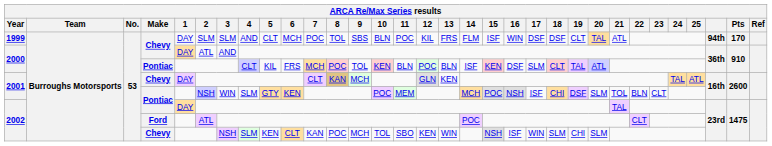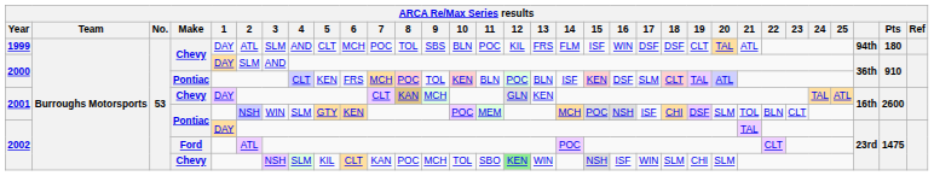1999 | 2: SLM -> ATL
1999 | Pts: 170 -> 180
2000 / Chevy | 2: ATL -> SLM
2000 / Pontiac | 5: KIL -> KEN
2002 / Chevy | 5: KEN -> KIL
2002 / Chevy | 12: no background -> lightgreen background
